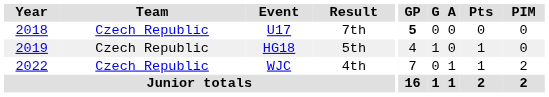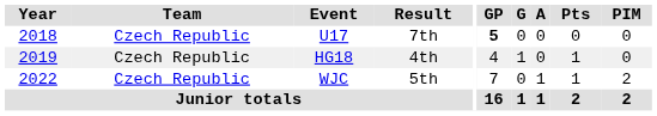HG18 | Result: 5th -> 4th
WJC | Result: 4th -> 5th
